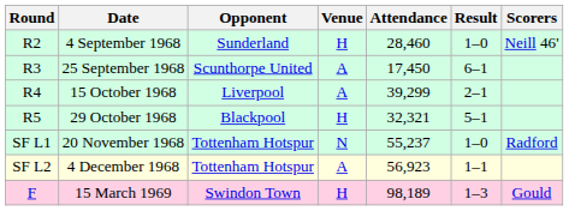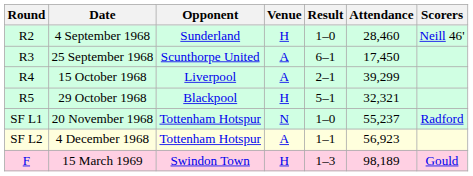columns swapped: Result <-> Attendance
